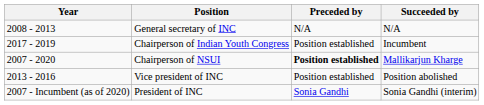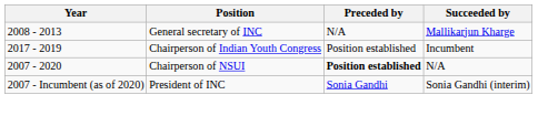General secretary of INC | Succeeded by: N/A -> Mallikarjun Kharge
Chairperson of NSUI | Succeeded by: Mallikarjun Kharge -> N/A
- row: 2013 - 2016 | Vice president of INC | Position established | Position abolished
